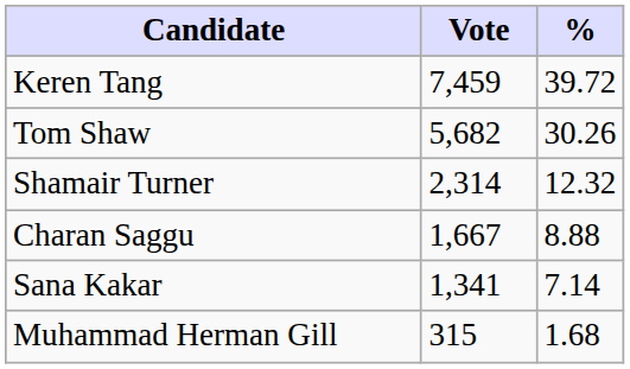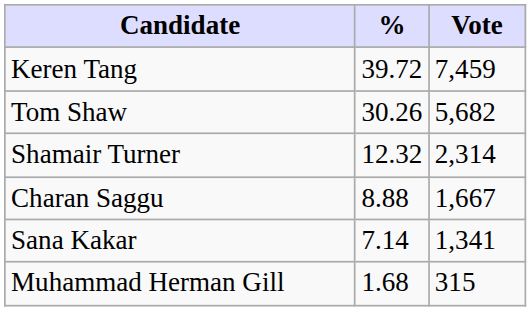columns swapped: Vote <-> %
